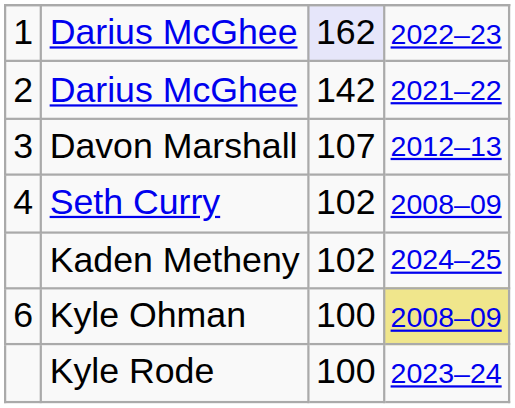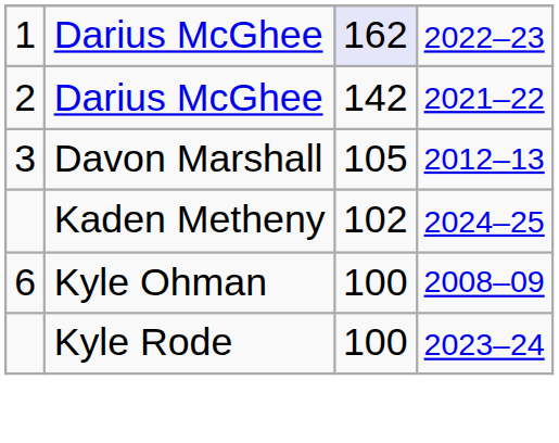3 | column 3: 107 -> 105
- row: 4 | Seth Curry | 102 | 2008–09
6 | column 4: khaki background -> no background
